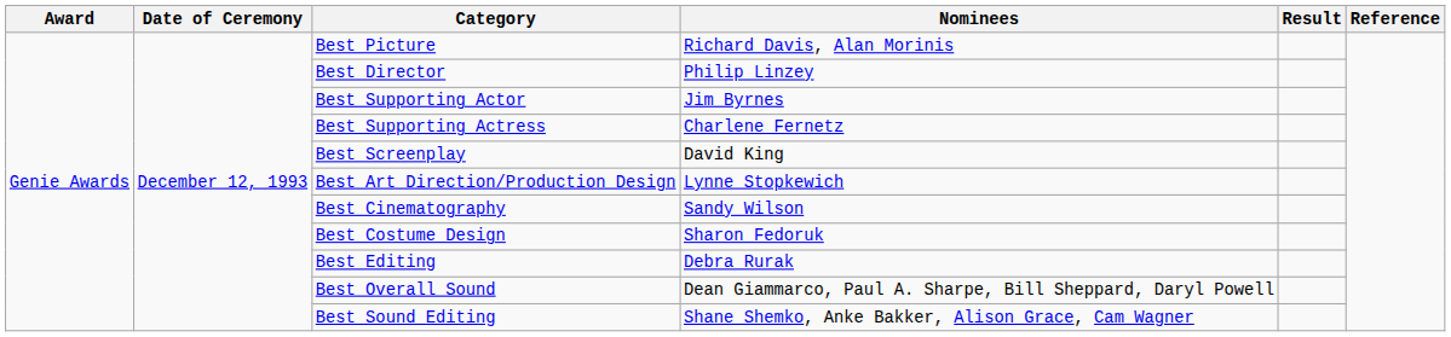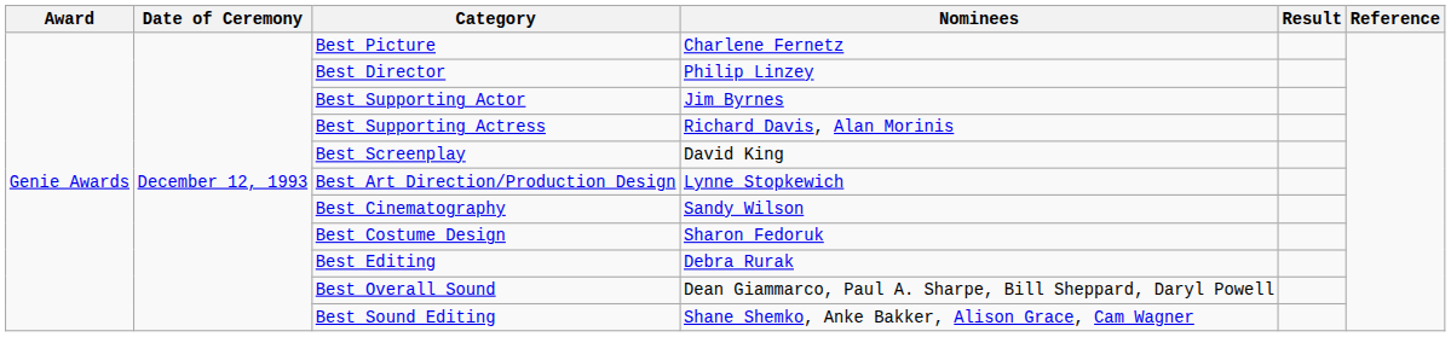Best Picture | Nominees: Richard Davis, Alan Morinis -> Charlene Fernetz
Best Supporting Actress | Nominees: Charlene Fernetz -> Richard Davis, Alan Morinis
